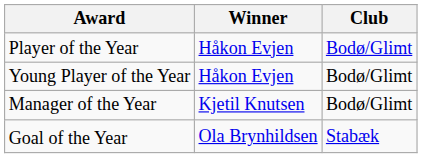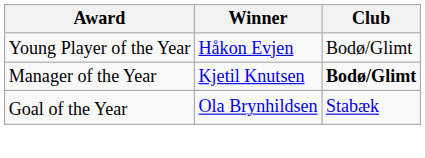- row: Player of the Year | Håkon Evjen | Bodø/Glimt
Manager of the Year | Club: normal -> bold
